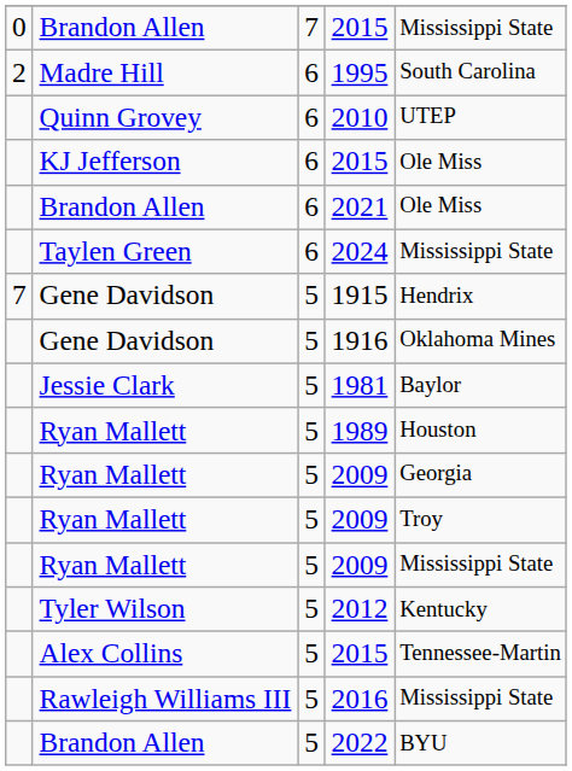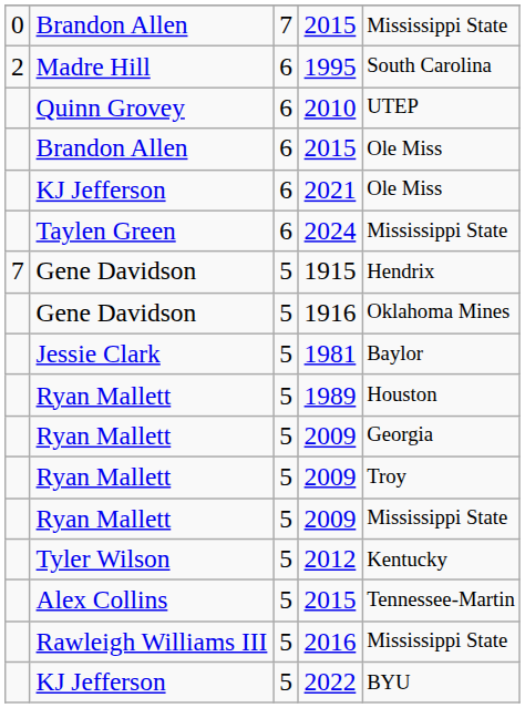6 / 2015 | column 2: KJ Jefferson -> Brandon Allen
2021 | column 2: Brandon Allen -> KJ Jefferson
2022 | column 2: Brandon Allen -> KJ Jefferson
